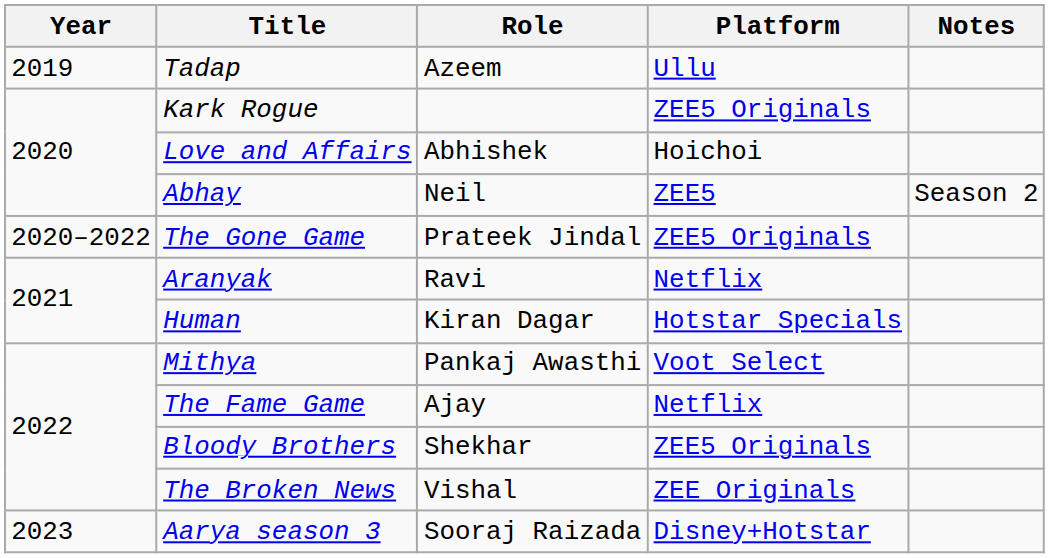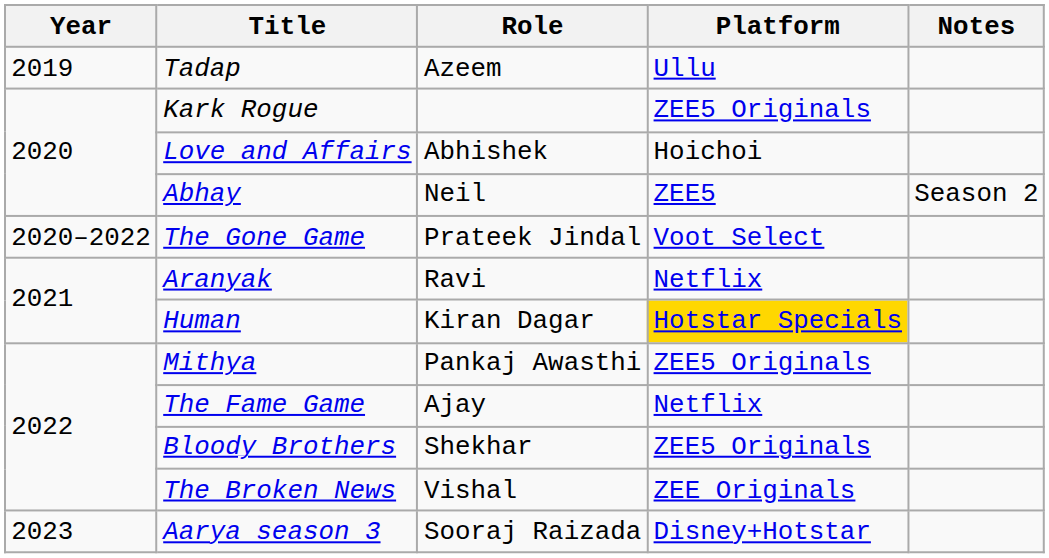The Gone Game | Platform: ZEE5 Originals -> Voot Select
Human | Platform: no background -> gold background
Mithya | Platform: Voot Select -> ZEE5 Originals
